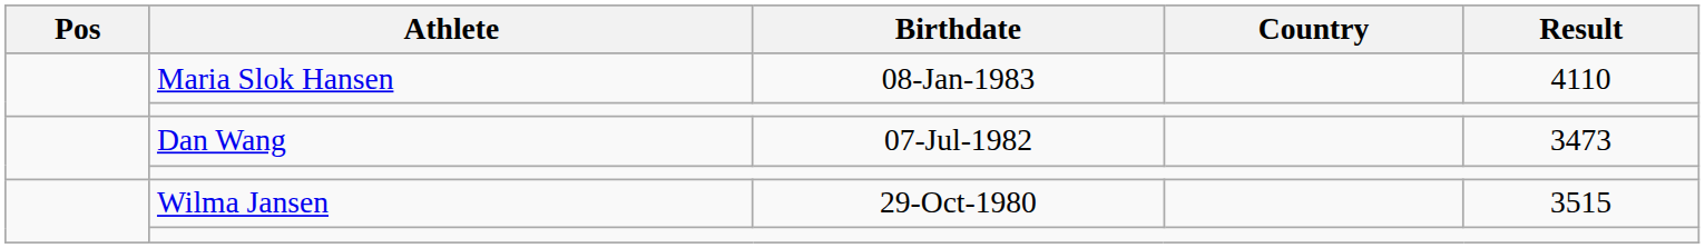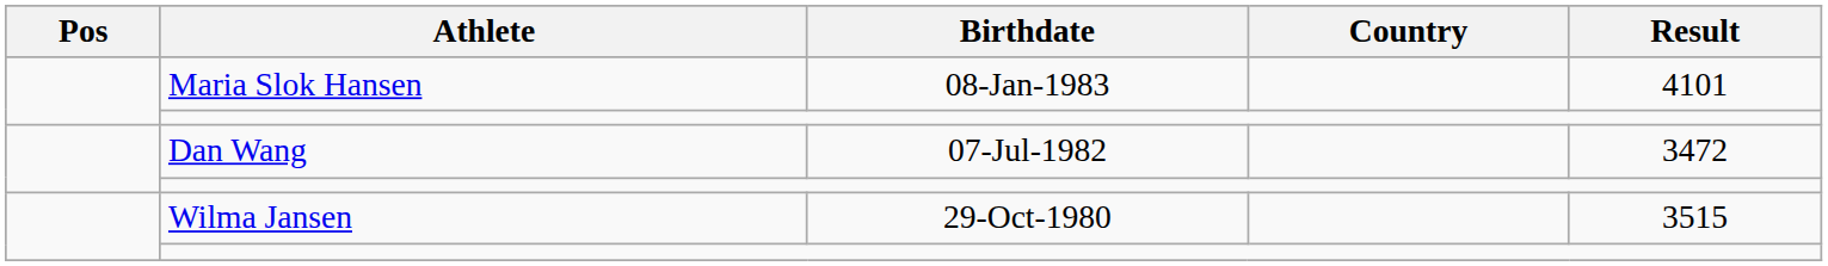Maria Slok Hansen | Result: 4110 -> 4101
Dan Wang | Result: 3473 -> 3472
